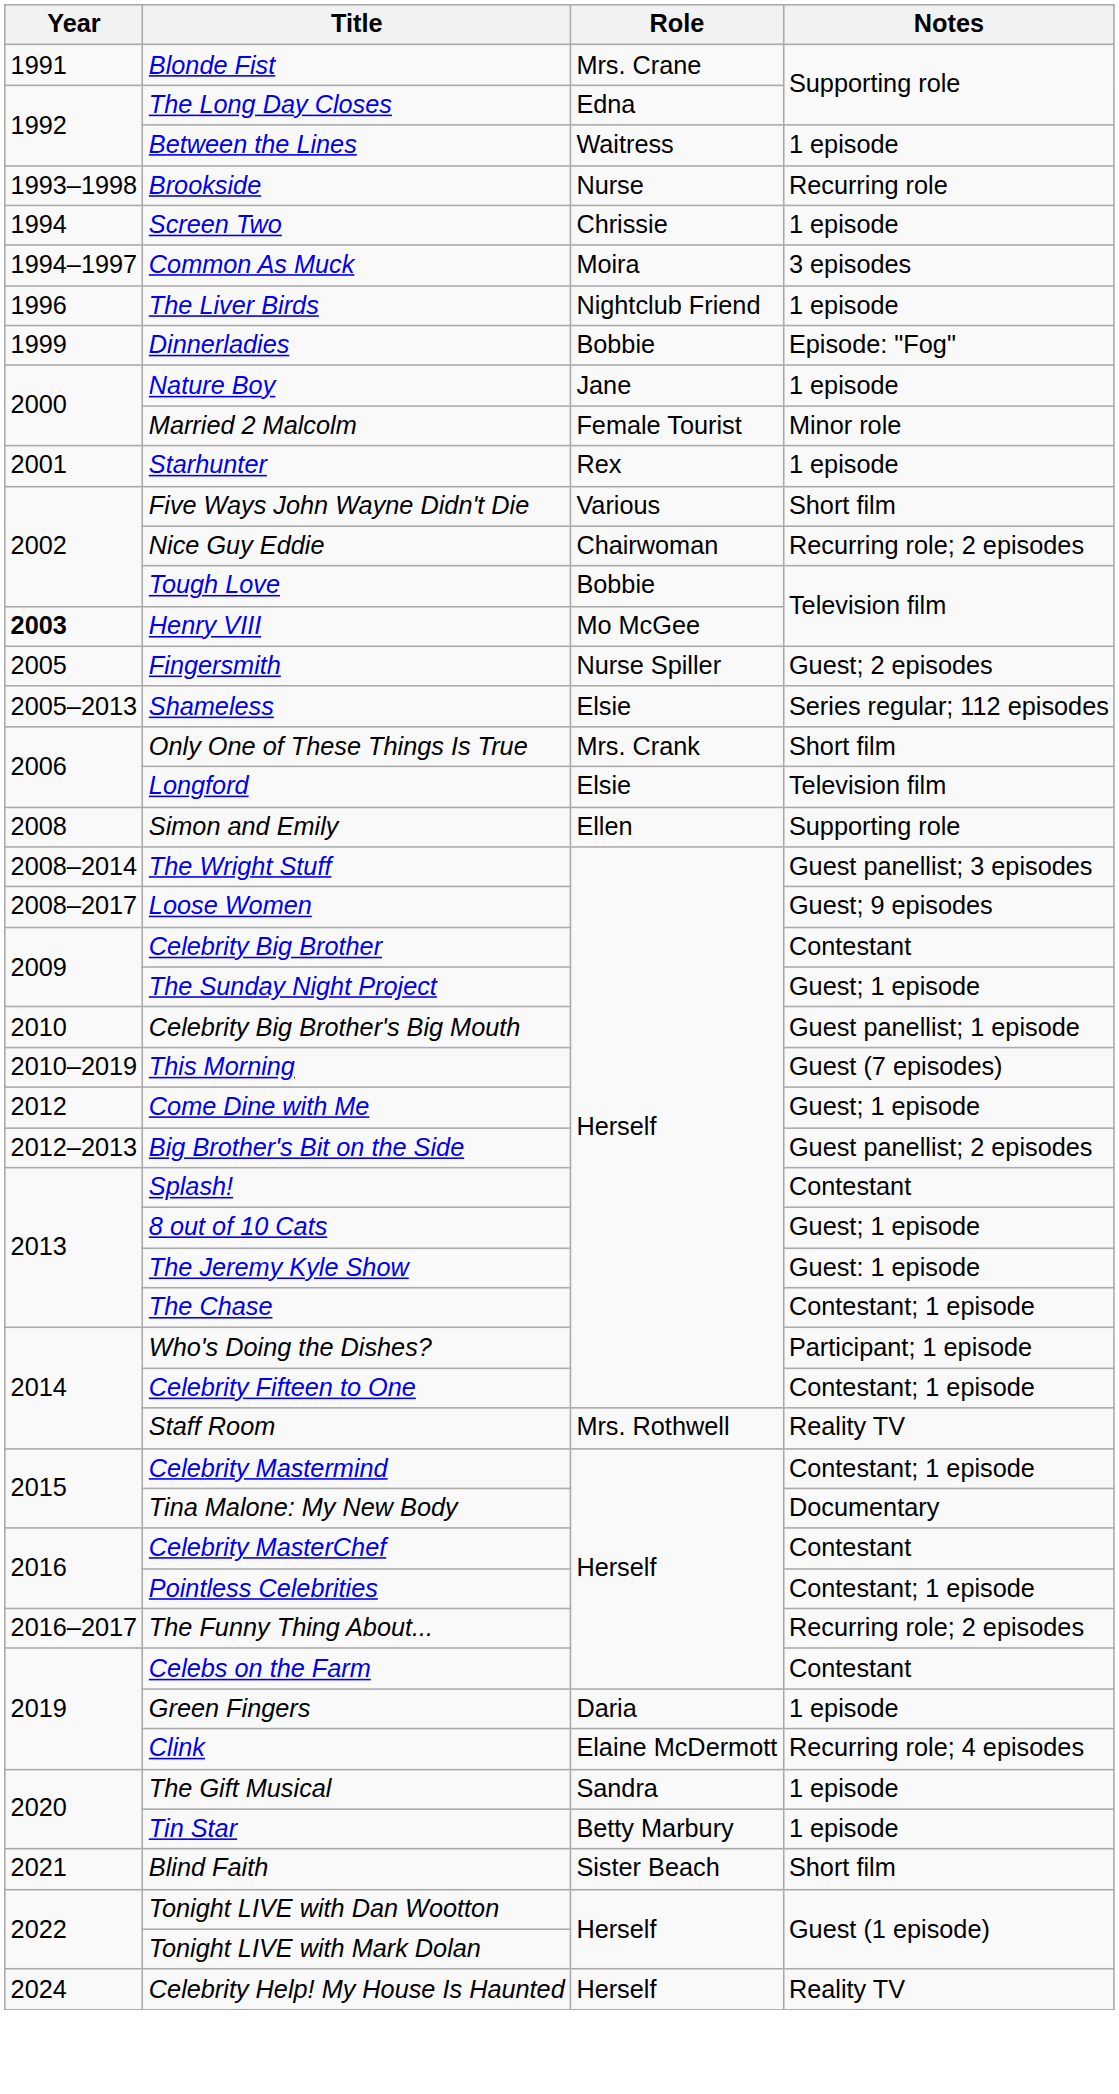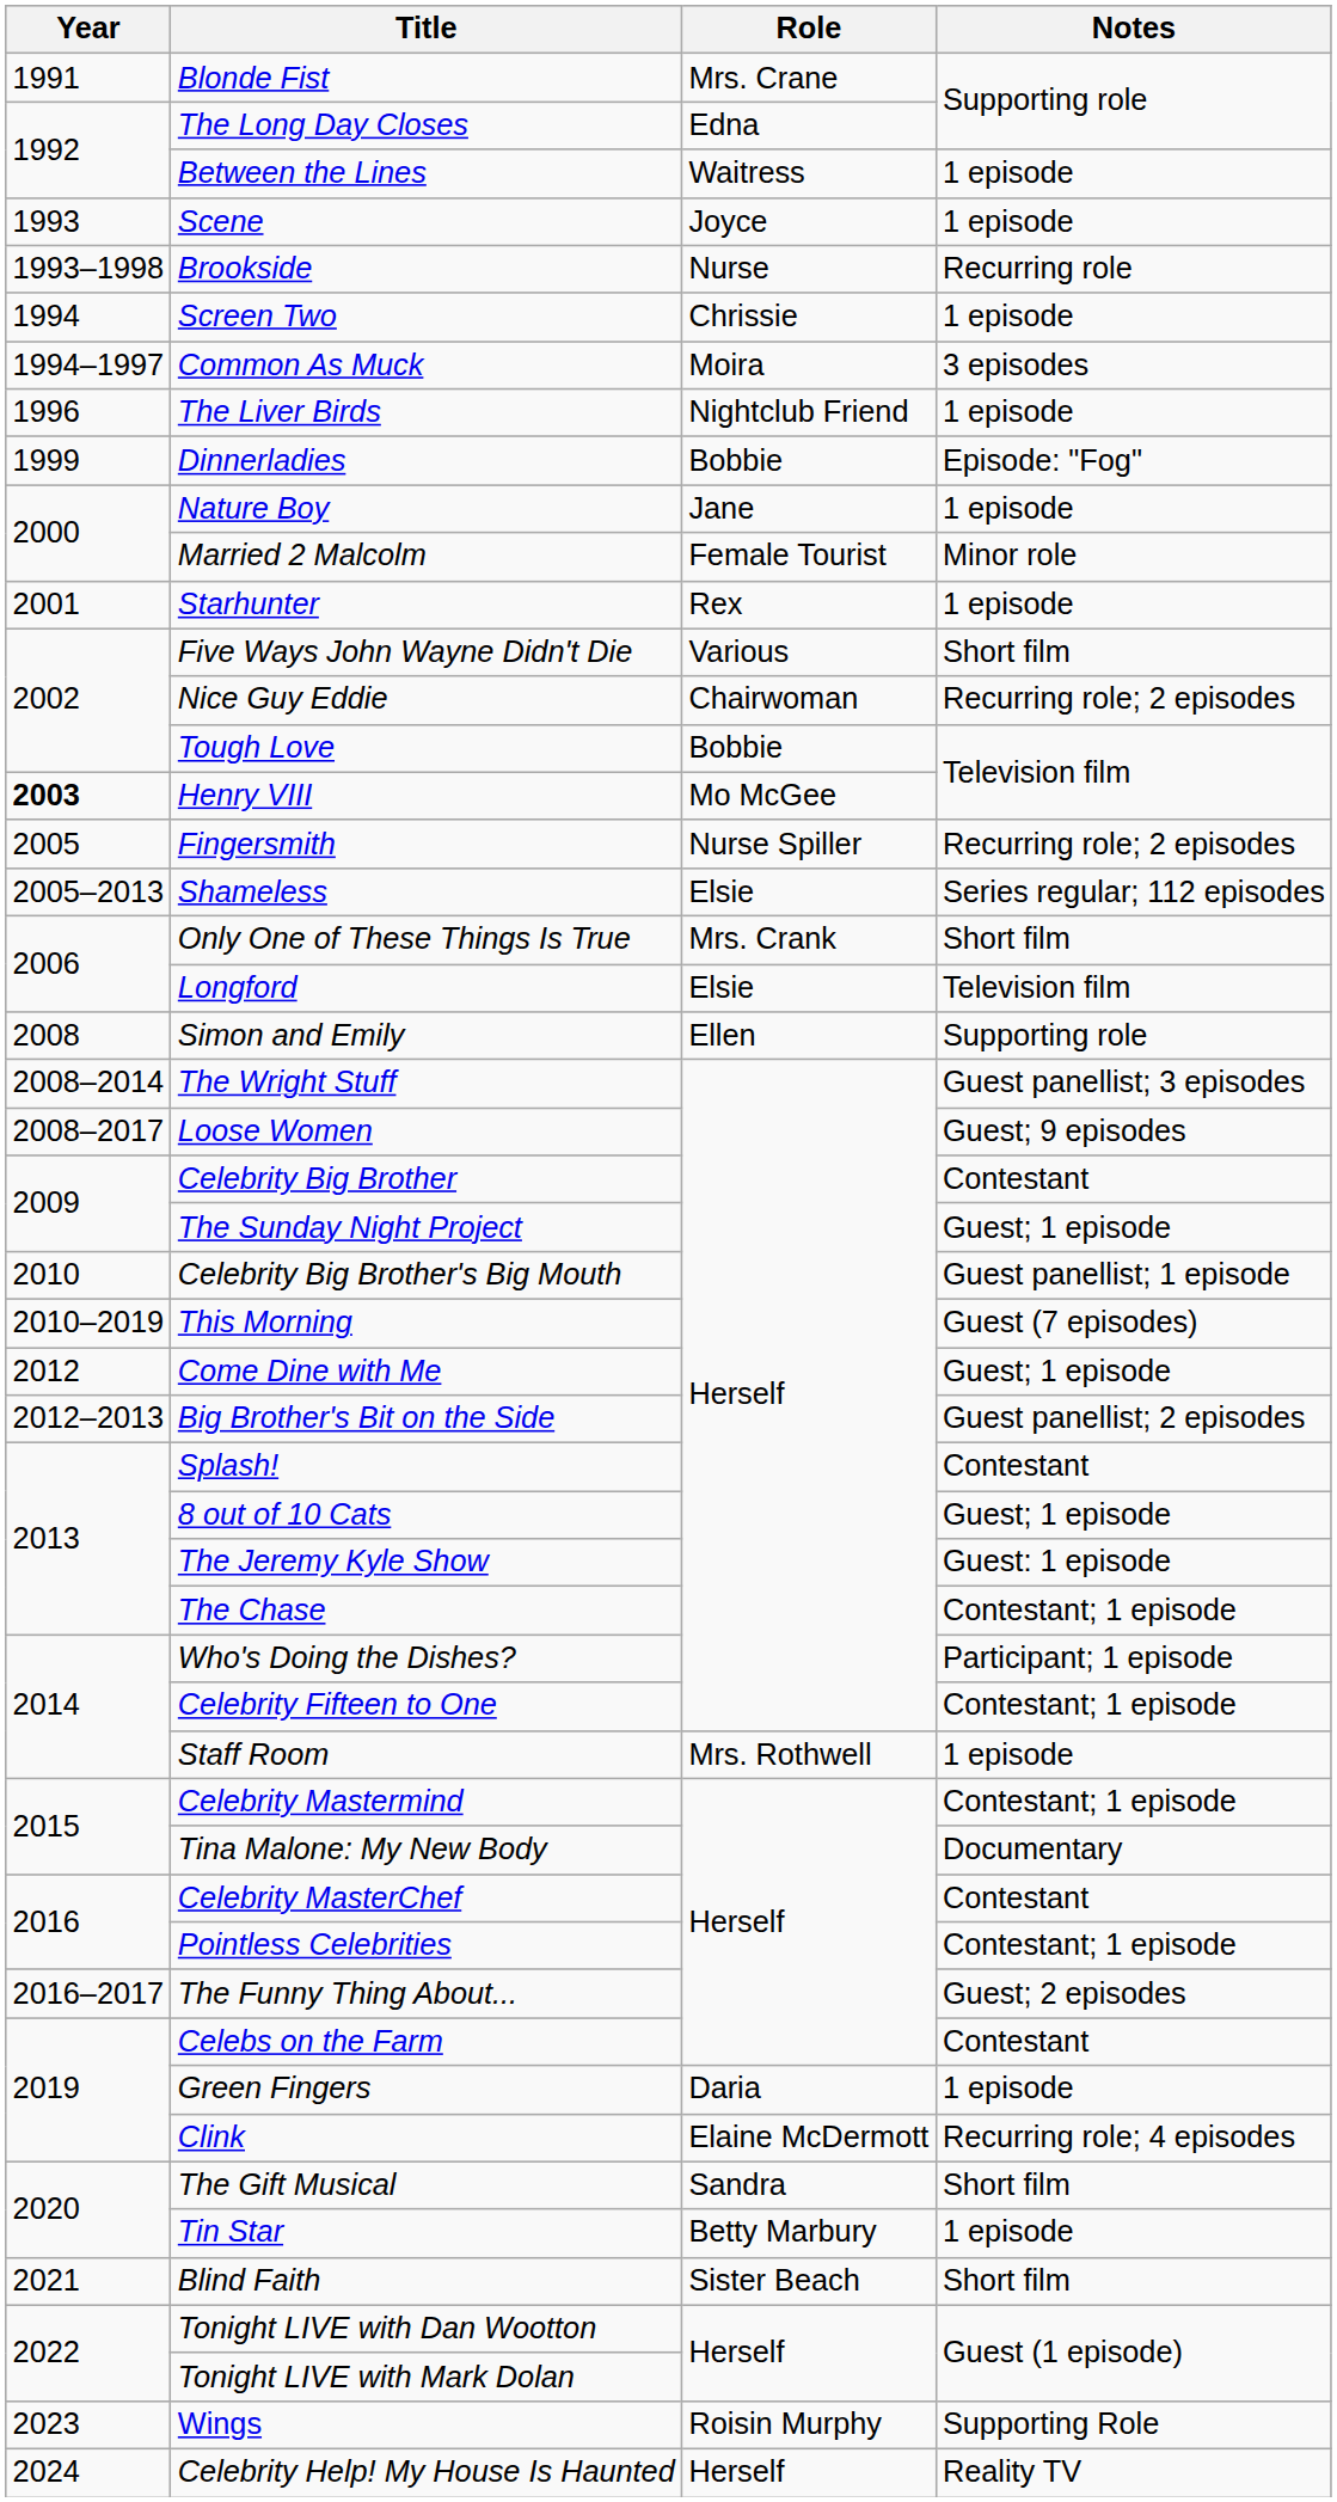+ row: 1993 | Scene | Joyce | 1 episode
Fingersmith | Notes: Guest; 2 episodes -> Recurring role; 2 episodes
Staff Room | Notes: Reality TV -> 1 episode
The Funny Thing About... | Notes: Recurring role; 2 episodes -> Guest; 2 episodes
The Gift Musical | Notes: 1 episode -> Short film
+ row: 2023 | Wings | Roisin Murphy | Supporting Role
